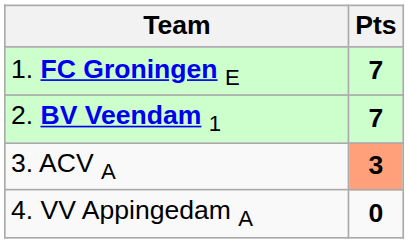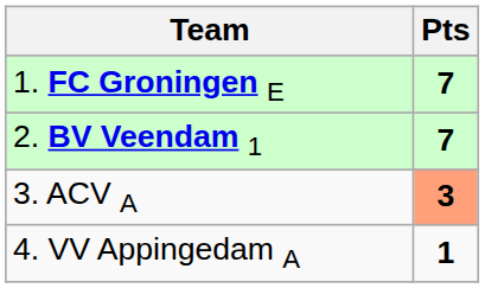4. VV Appingedam A | Pts: 0 -> 1
